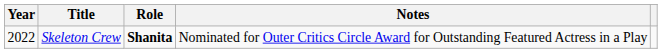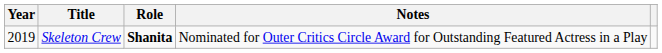Skeleton Crew | Year: 2022 -> 2019
